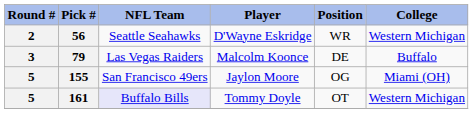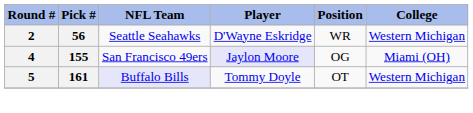- row: 3 | 79 | Las Vegas Raiders | Malcolm Koonce | DE | Buffalo
155 | Round #: 5 -> 4
155 | Player: no background -> lavender background
